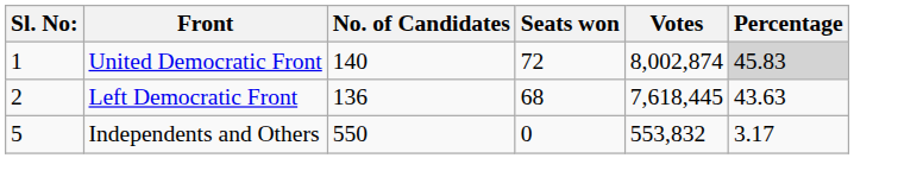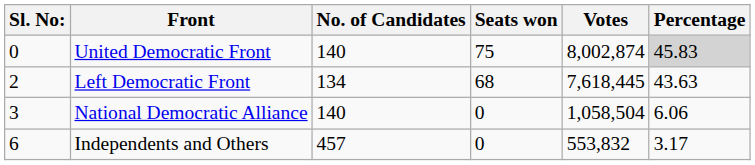United Democratic Front | Sl. No:: 1 -> 0
United Democratic Front | Seats won: 72 -> 75
Left Democratic Front | No. of Candidates: 136 -> 134
+ row: 3 | National Democratic Alliance | 140 | 0 | 1,058,504 | 6.06
Independents and Others | Sl. No:: 5 -> 6
Independents and Others | No. of Candidates: 550 -> 457
